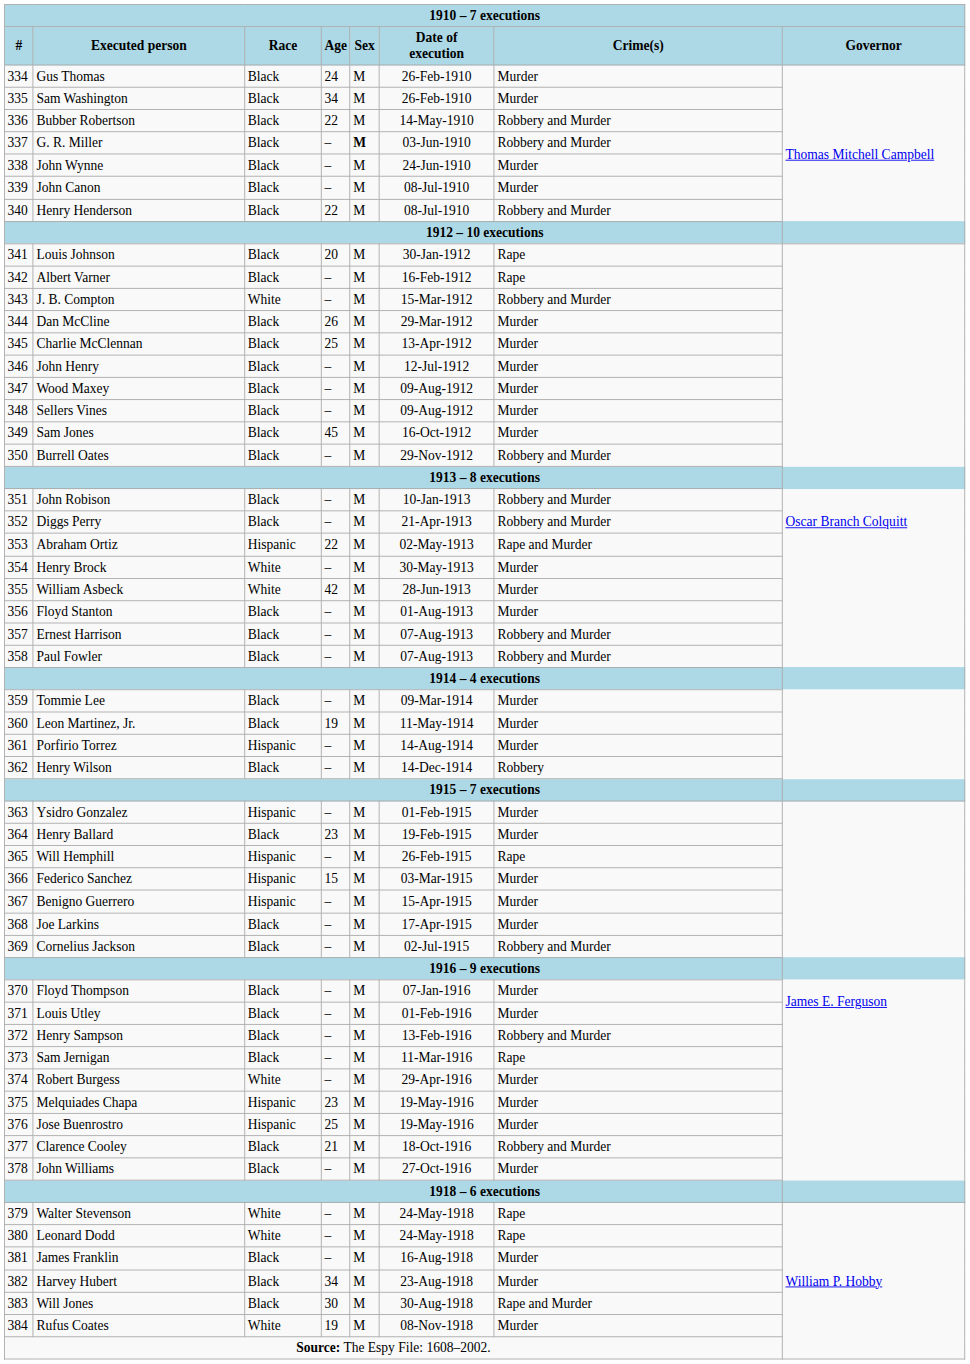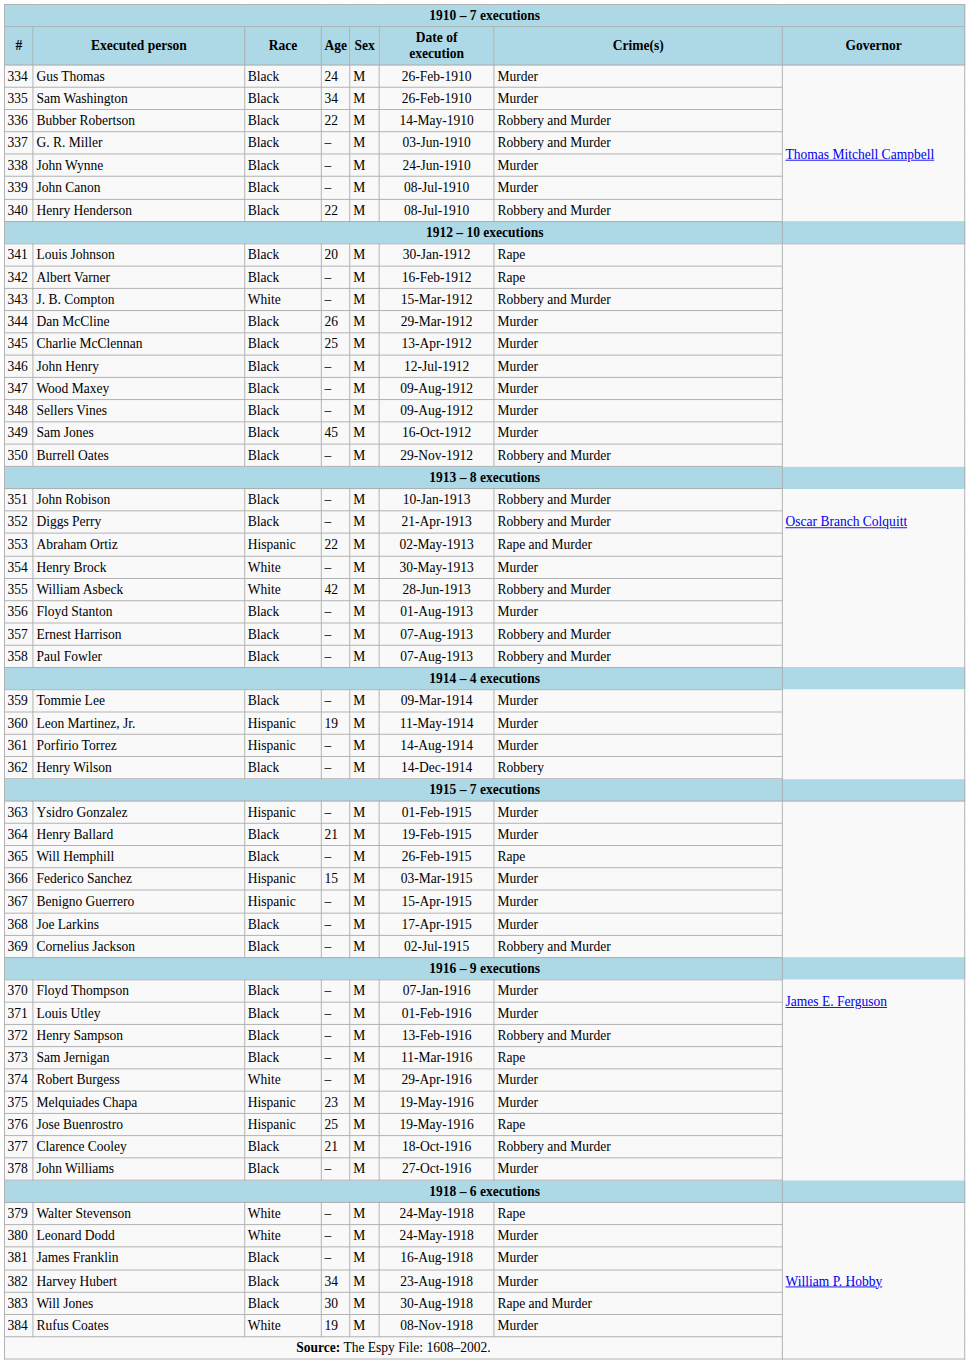G. R. Miller | Sex: bold -> normal
William Asbeck | Crime(s): Murder -> Robbery and Murder
Leon Martinez, Jr. | Race: Black -> Hispanic
Henry Ballard | Age: 23 -> 21
Will Hemphill | Race: Hispanic -> Black
Jose Buenrostro | Crime(s): Murder -> Rape
Leonard Dodd | Crime(s): Rape -> Murder
